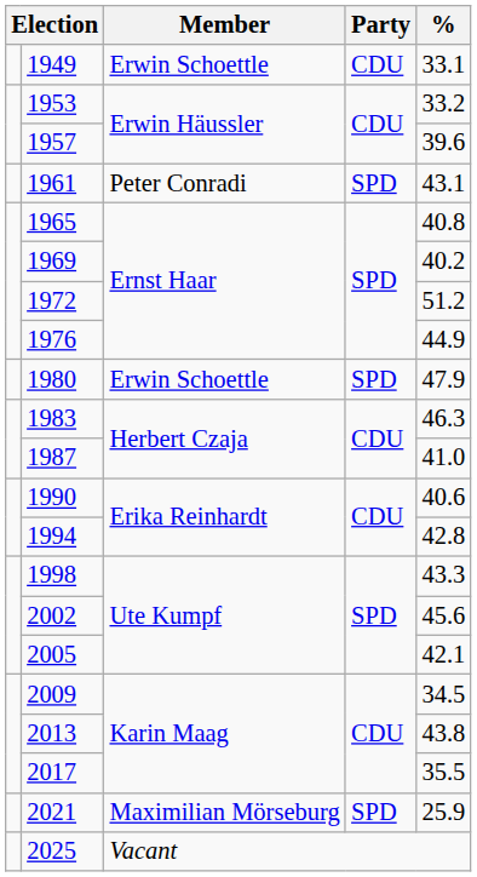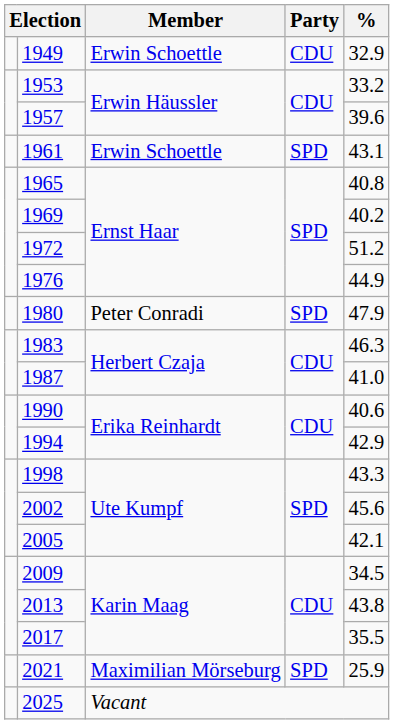1949 | %: 33.1 -> 32.9
1961 | Member: Peter Conradi -> Erwin Schoettle
1980 | Member: Erwin Schoettle -> Peter Conradi
1994 | %: 42.8 -> 42.9
